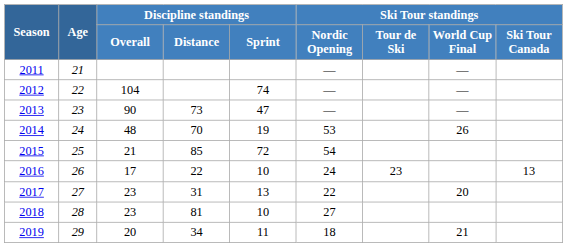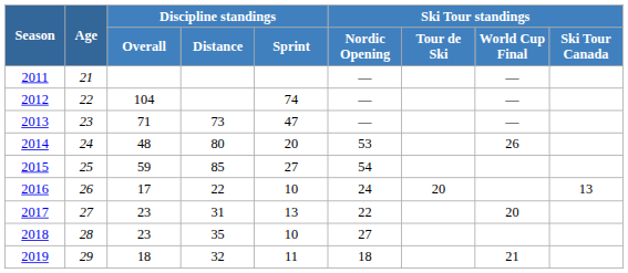2013 | Discipline standings / Overall: 90 -> 71
2014 | Discipline standings / Distance: 70 -> 80
2014 | Discipline standings / Sprint: 19 -> 20
2015 | Discipline standings / Overall: 21 -> 59
2015 | Discipline standings / Sprint: 72 -> 27
2016 | Ski Tour standings / Tour de Ski: 23 -> 20
2018 | Discipline standings / Distance: 81 -> 35
2019 | Discipline standings / Overall: 20 -> 18
2019 | Discipline standings / Distance: 34 -> 32
